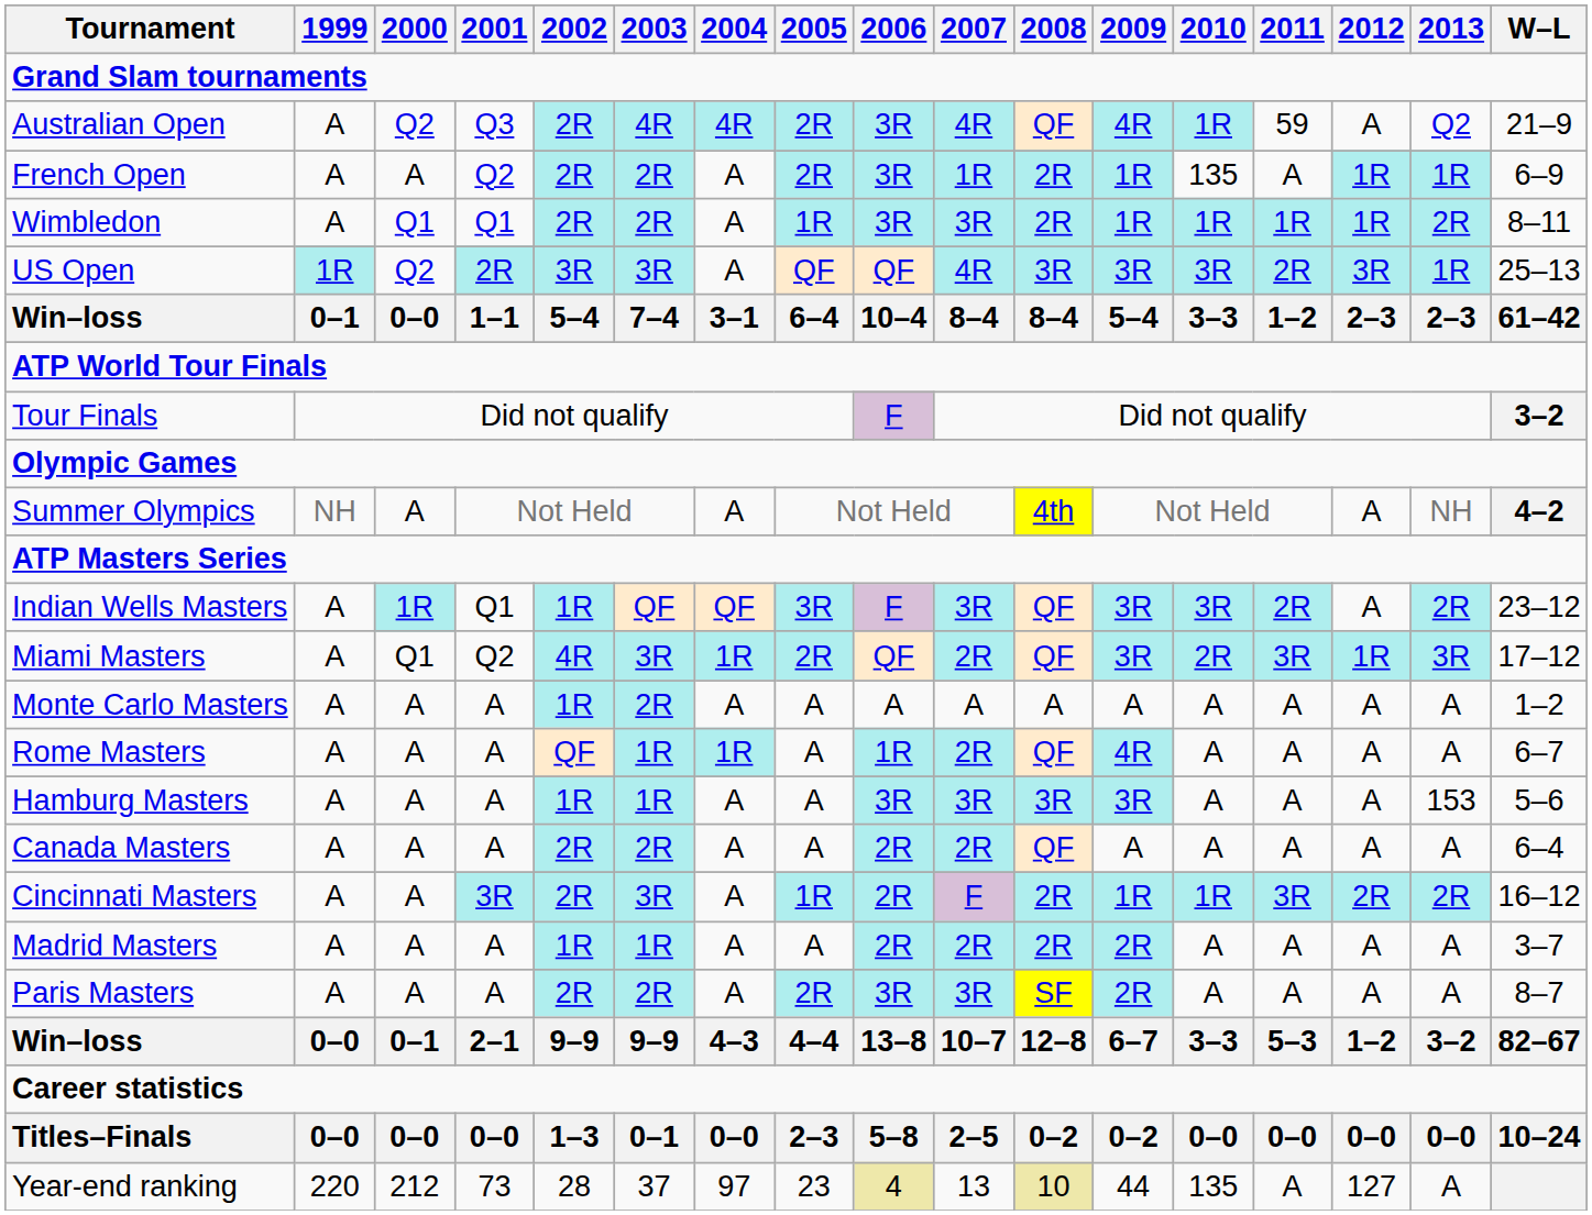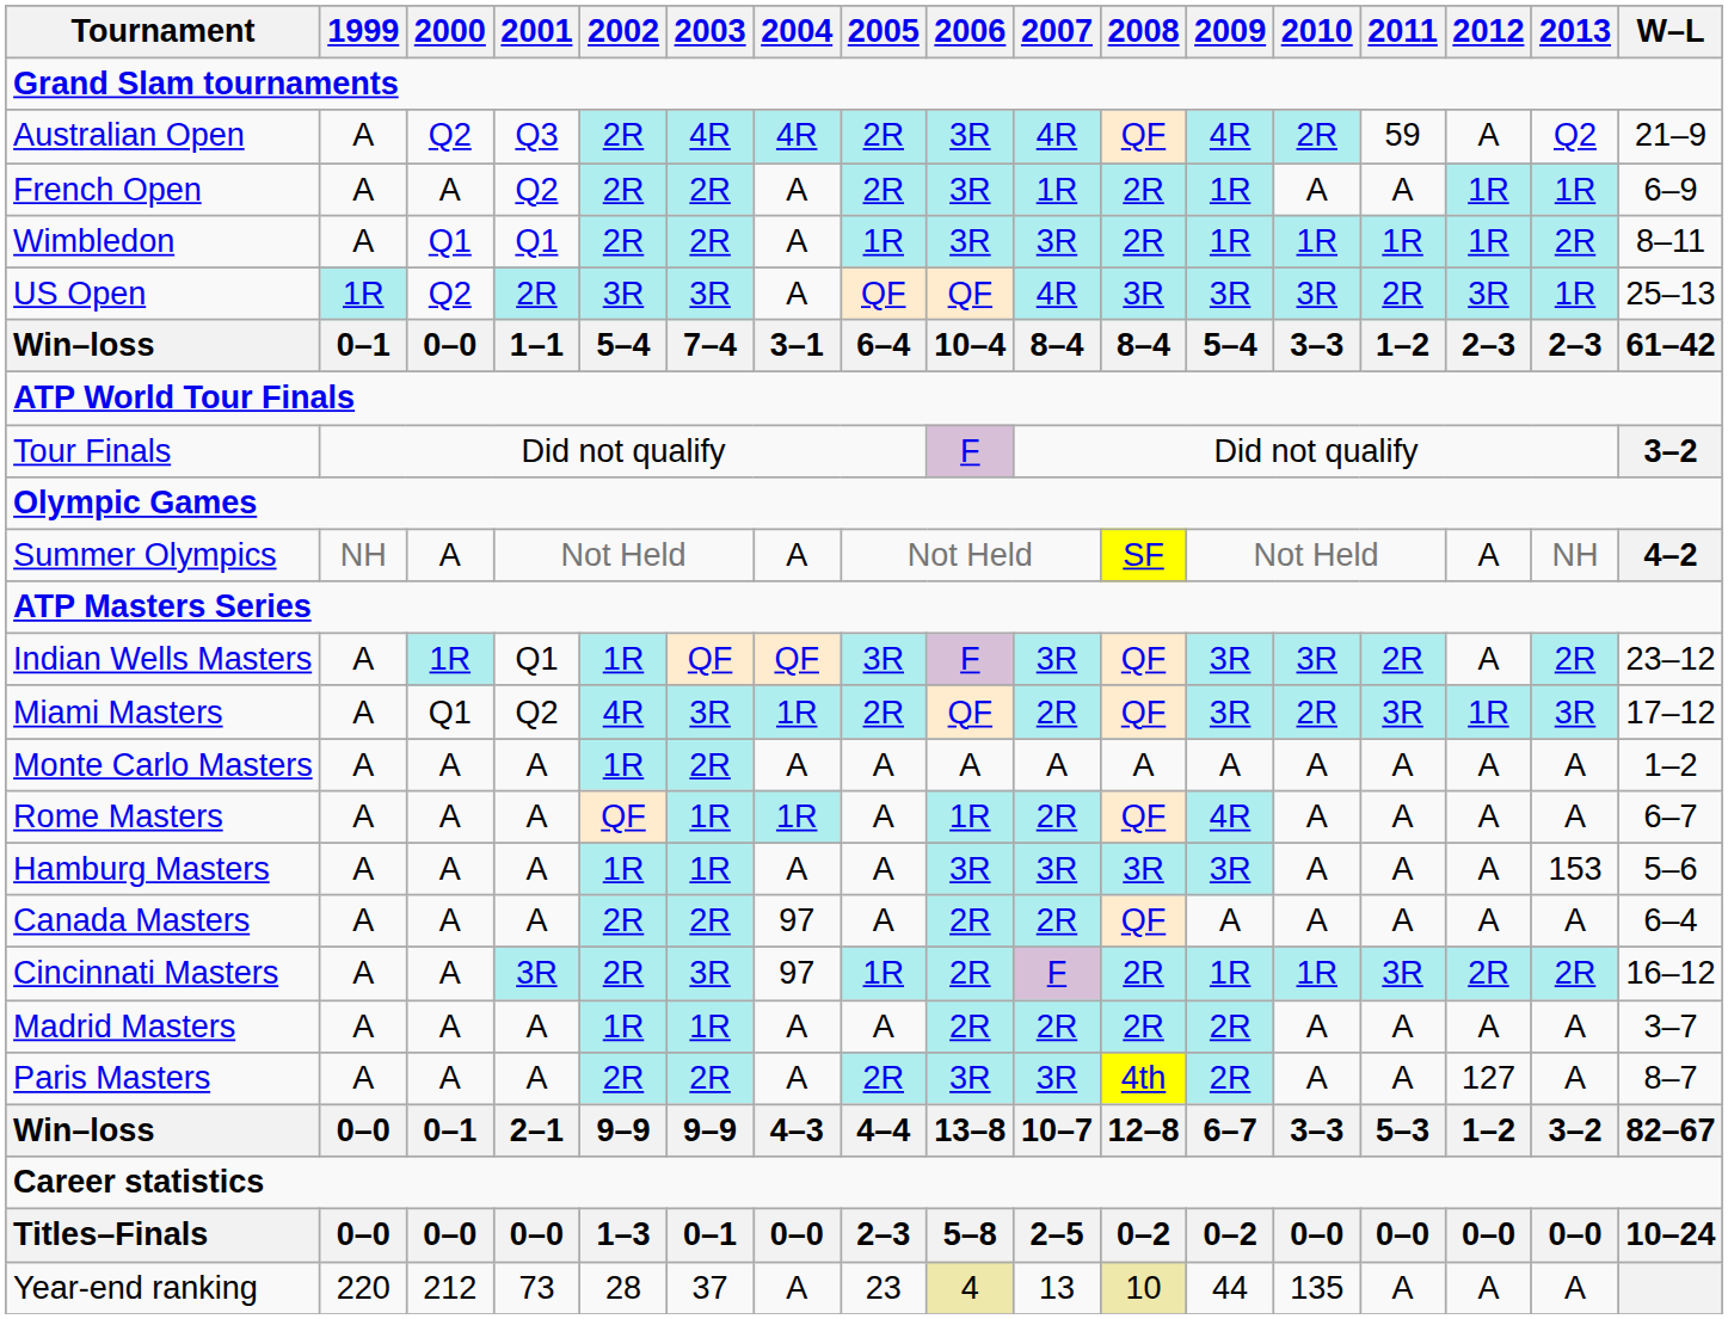Australian Open | 2010: 1R -> 2R
French Open | 2010: 135 -> A
Summer Olympics | 2008: 4th -> SF
Canada Masters | 2004: A -> 97
Cincinnati Masters | 2004: A -> 97
Paris Masters | 2008: SF -> 4th
Paris Masters | 2012: A -> 127
Year-end ranking | 2004: 97 -> A
Year-end ranking | 2012: 127 -> A
